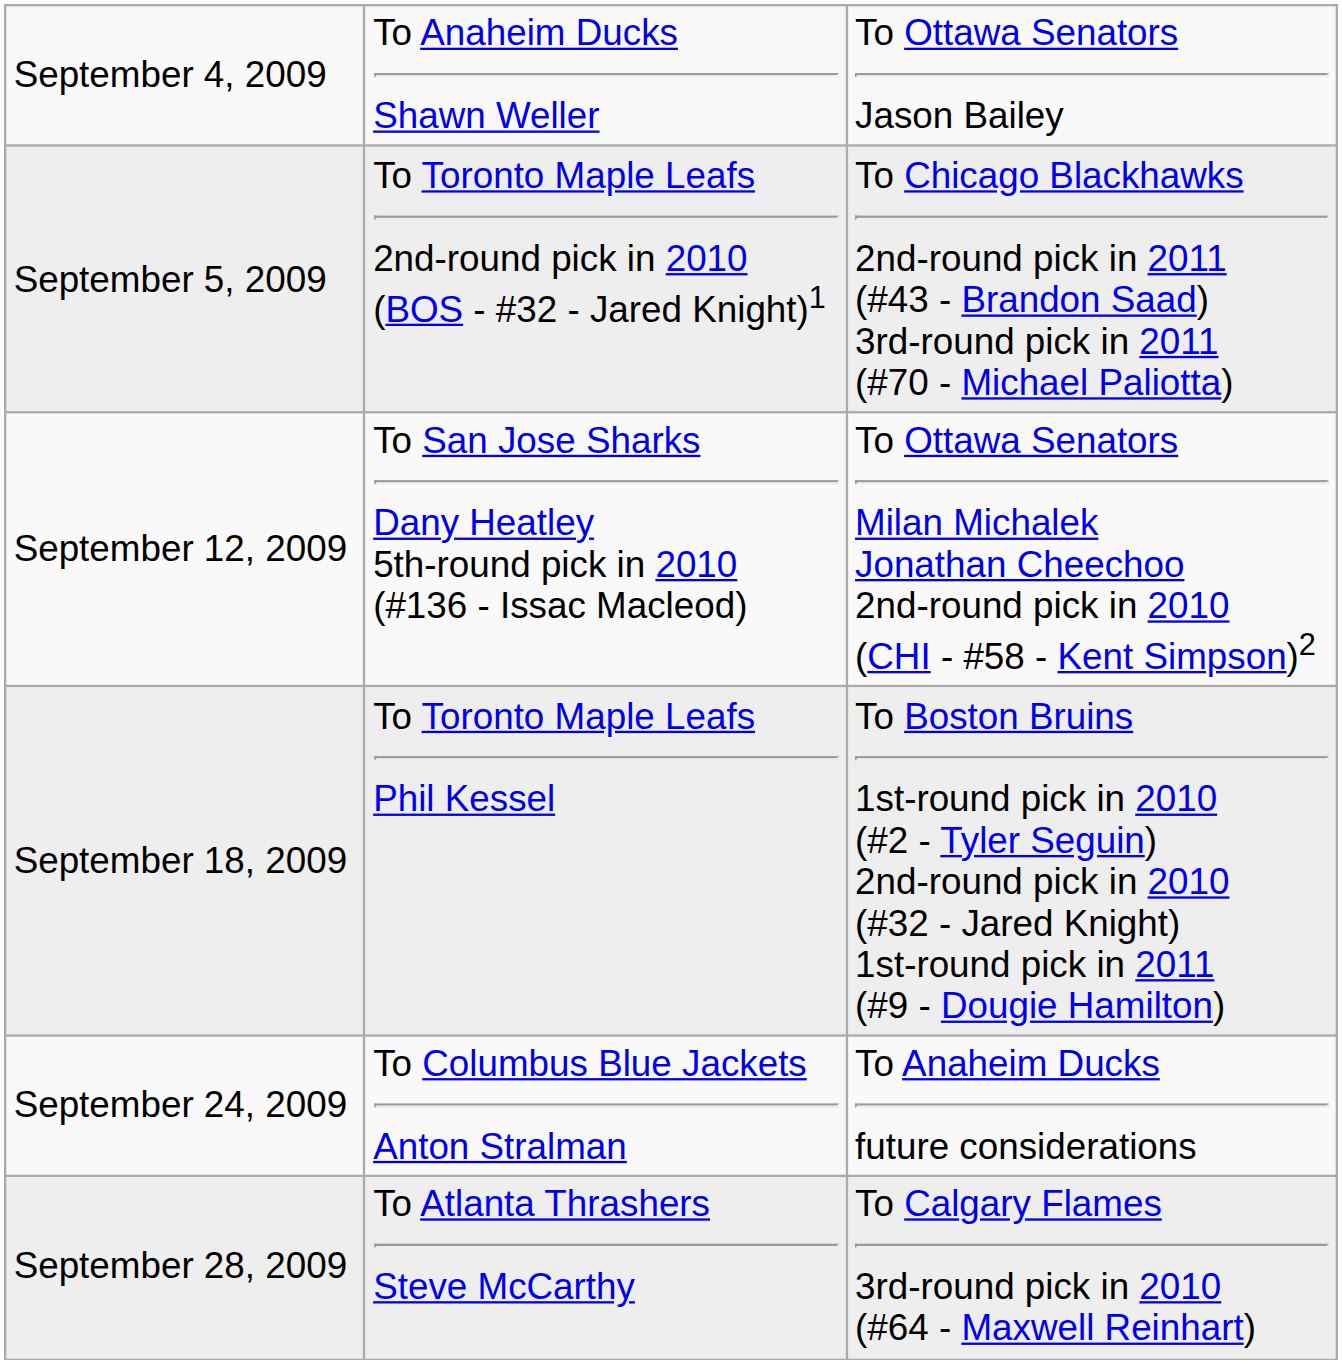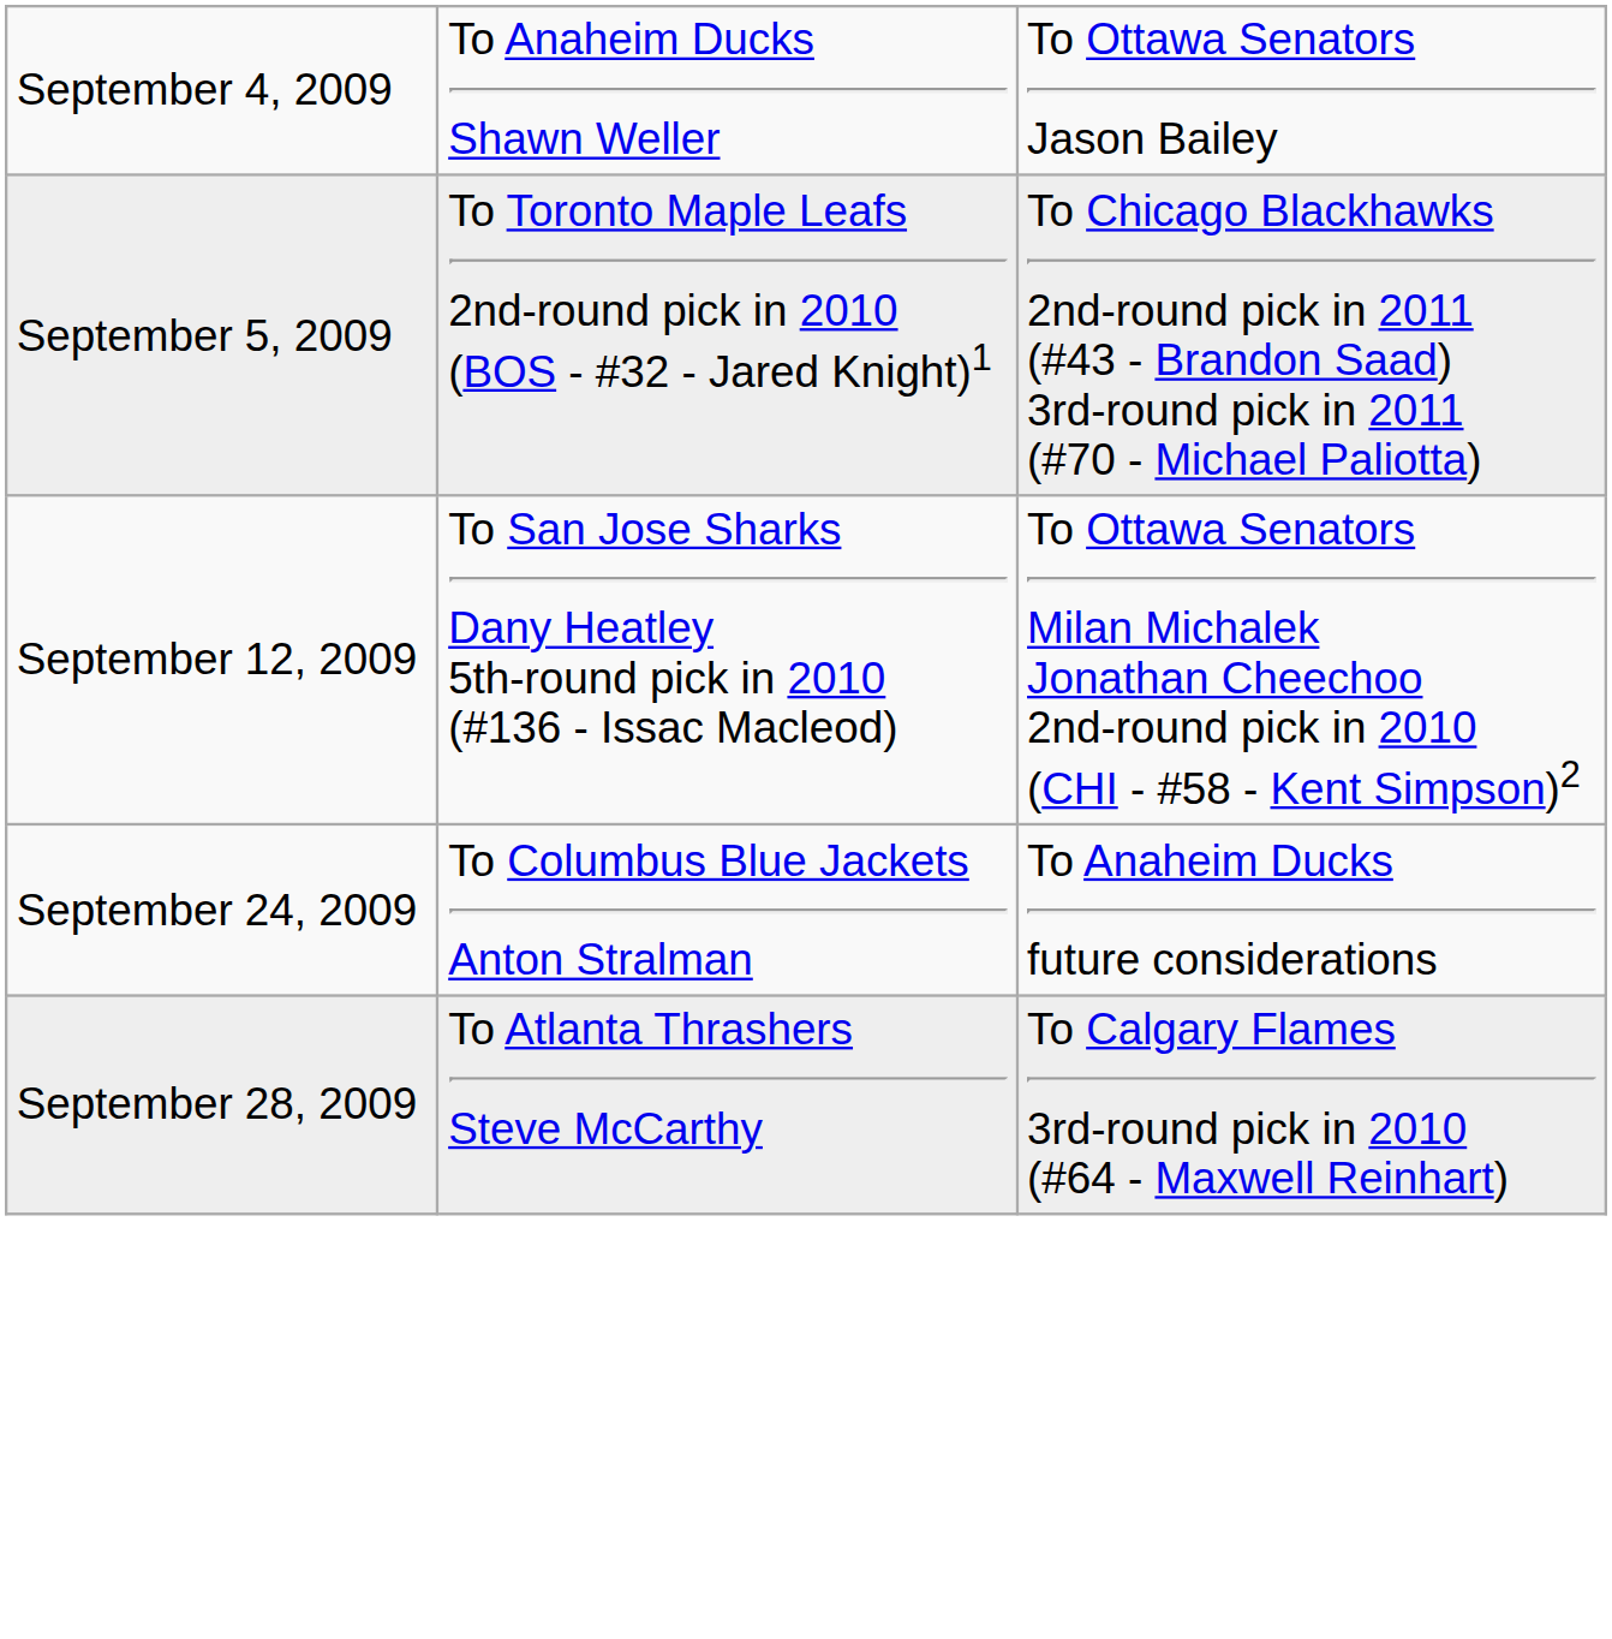- row: September 18, 2009 | To Toronto Maple Leafs Phil Kessel | To Boston Bruins 1st-round pick in 2010 (#2 - Tyler Seguin) 2nd-round pick in 2010 (#32 - Jared Knight) 1st-round pick in 2011 (#9 - Dougie Hamilton)
